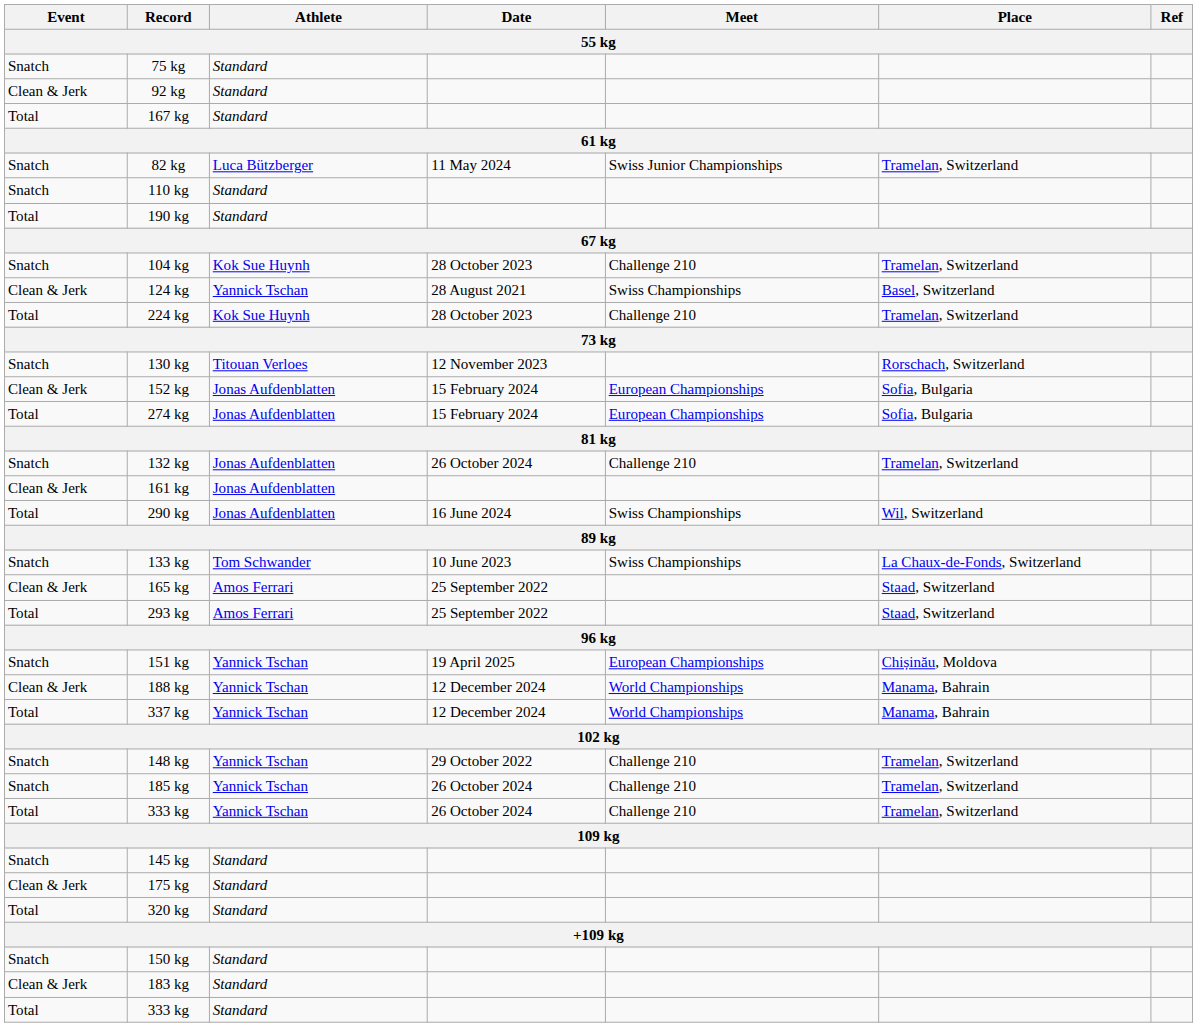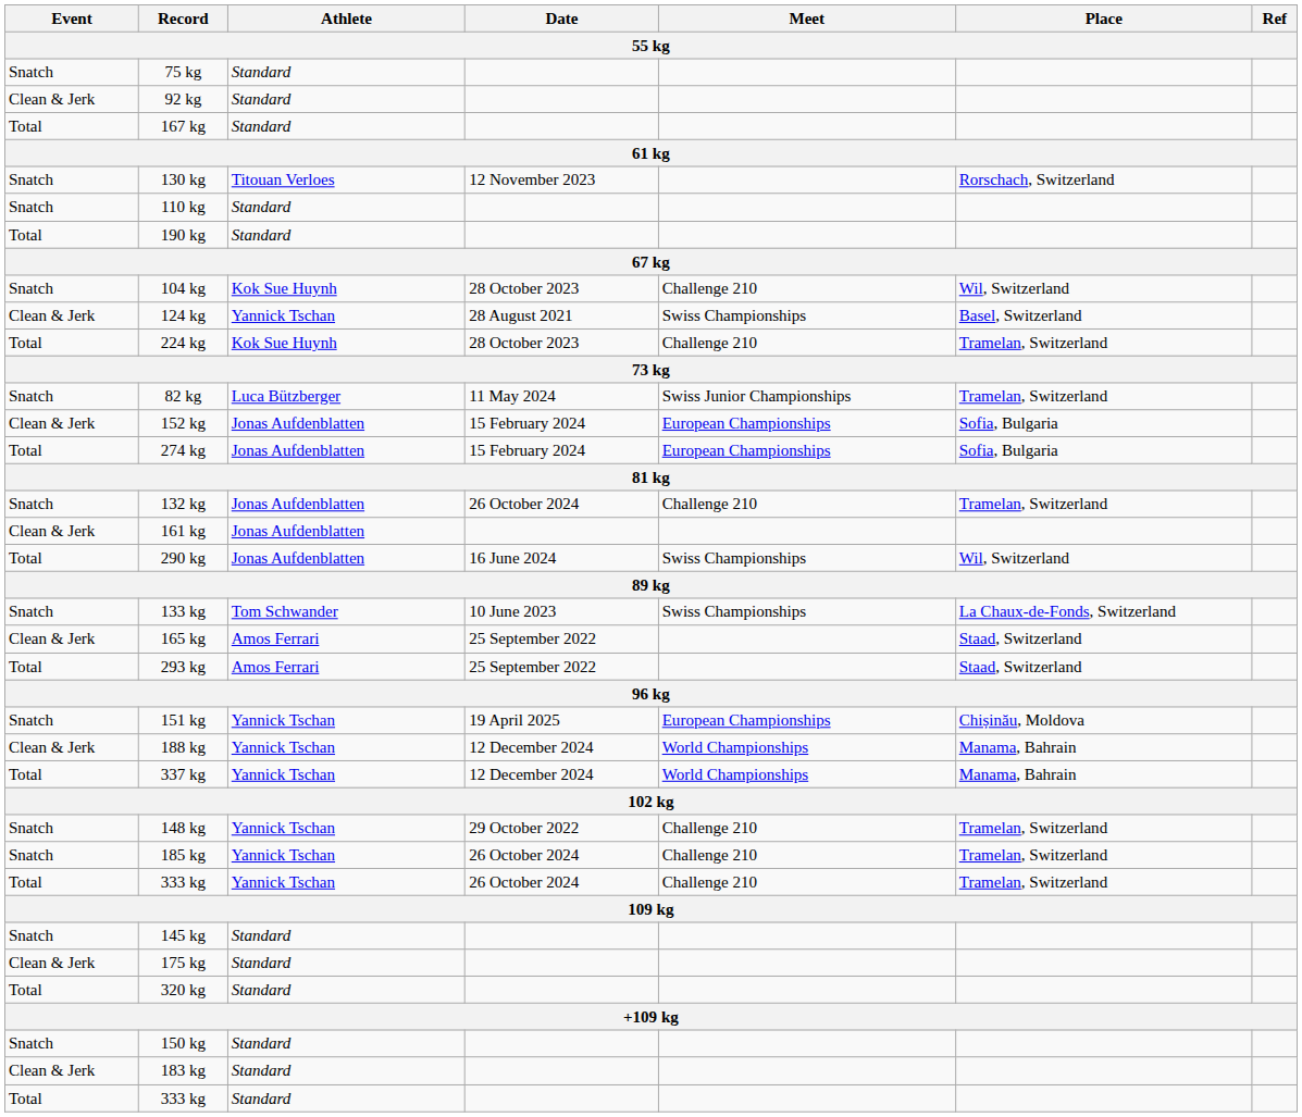rows swapped: 82 kg <-> 130 kg
104 kg | Place: Tramelan, Switzerland -> Wil, Switzerland
